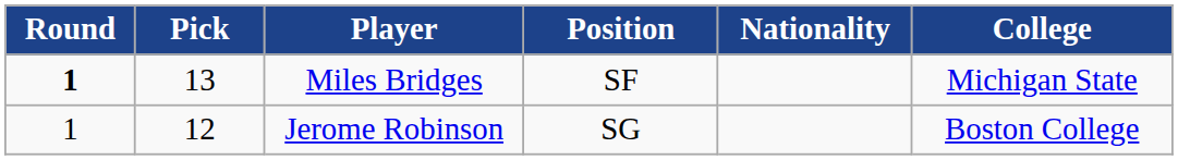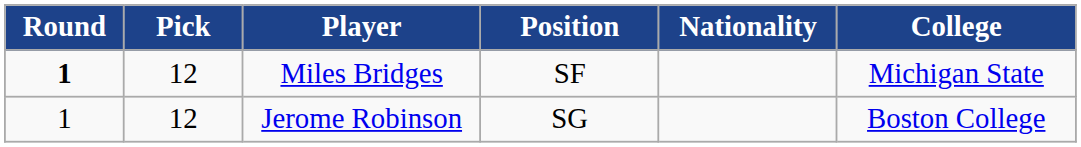Miles Bridges | Pick: 13 -> 12
